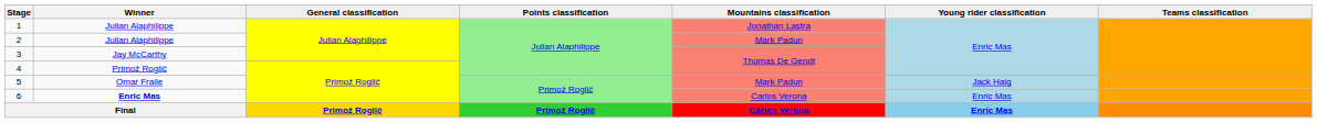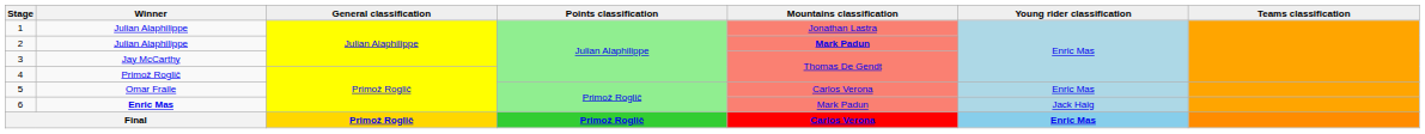2 | Mountains classification: normal -> bold
5 | Mountains classification: Mark Padun -> Carlos Verona
5 | Young rider classification: Jack Haig -> Enric Mas
6 | Mountains classification: Carlos Verona -> Mark Padun
6 | Young rider classification: Enric Mas -> Jack Haig
